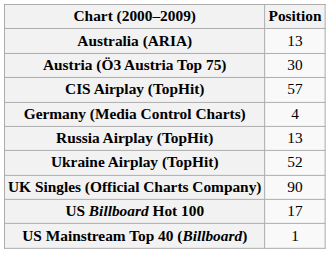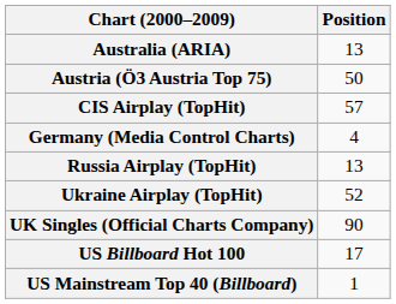Austria (Ö3 Austria Top 75) | Position: 30 -> 50
